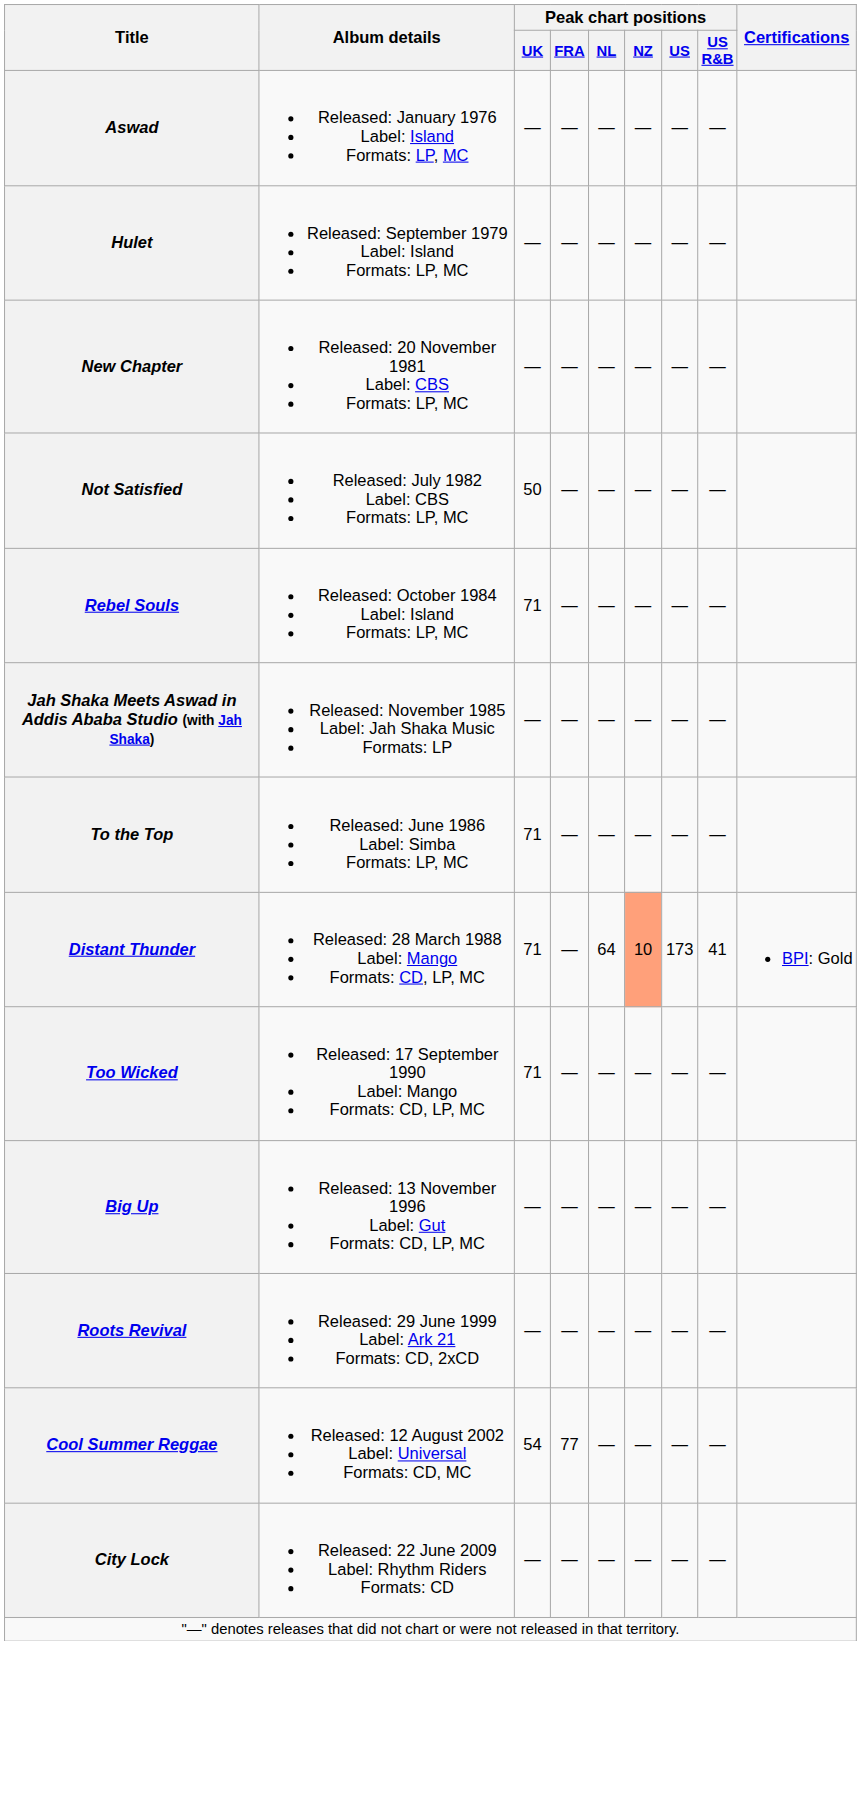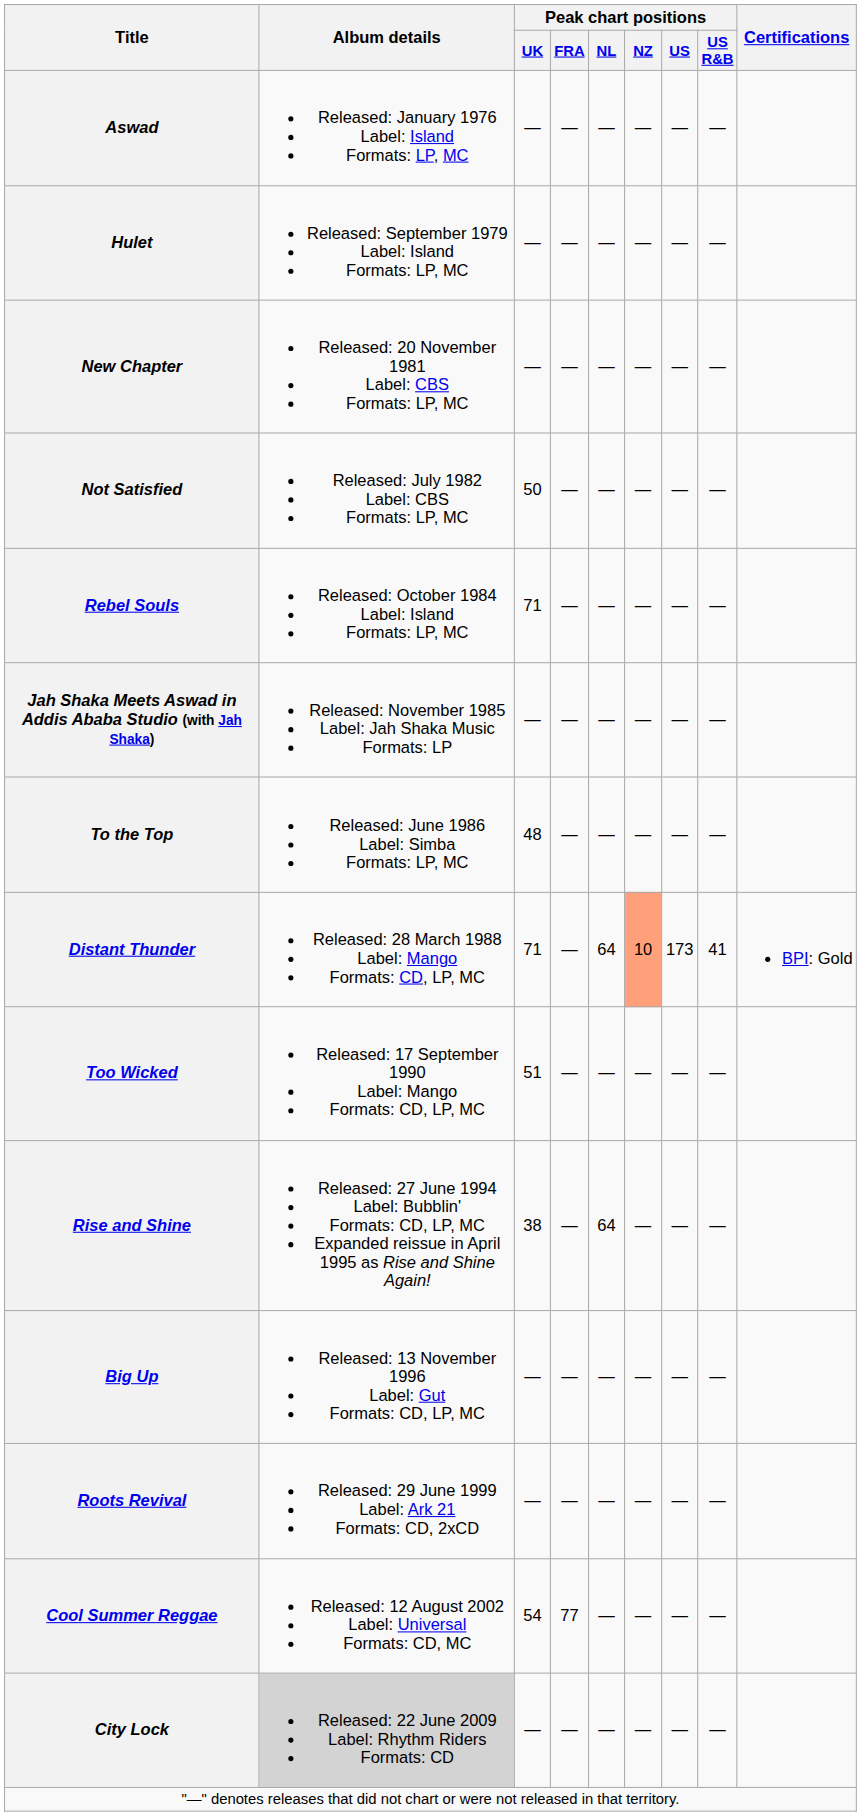To the Top | Peak chart positions / UK: 71 -> 48
Too Wicked | Peak chart positions / UK: 71 -> 51
+ row: Rise and Shine | Released: 27 June 1994 Label: Bubblin' Formats: CD, LP, MC Expanded reissue in April 1995 as Rise and Shine Again! | 38 | — | 64 | — | — | —
City Lock | Album details: no background -> lightgrey background
